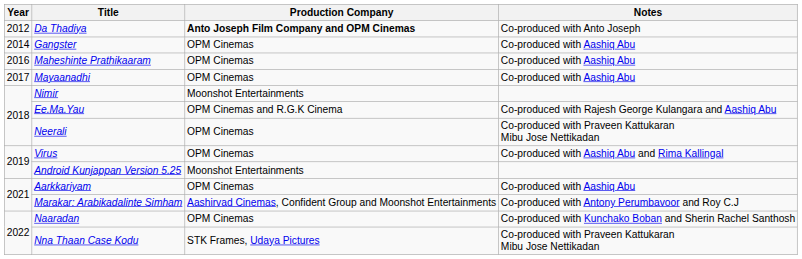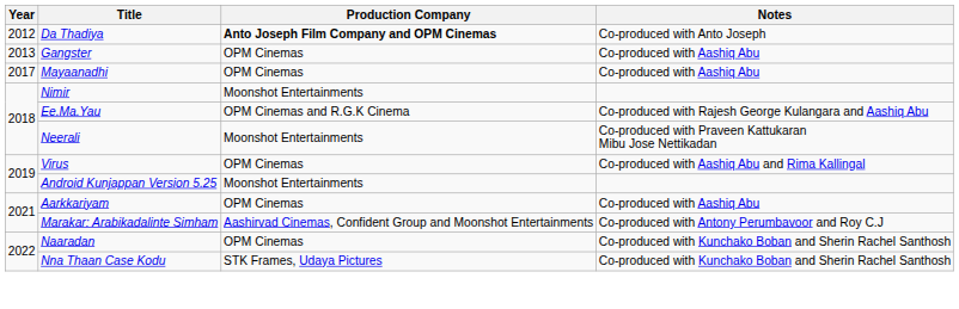Gangster | Year: 2014 -> 2013
- row: 2016 | Maheshinte Prathikaaram | OPM Cinemas | Co-produced with Aashiq Abu
Neerali | Production Company: OPM Cinemas -> Moonshot Entertainments
Nna Thaan Case Kodu | Notes: Co-produced with Praveen Kattukaran Mibu Jose Nettikadan -> Co-produced with Kunchako Boban and Sherin Rachel Santhosh
